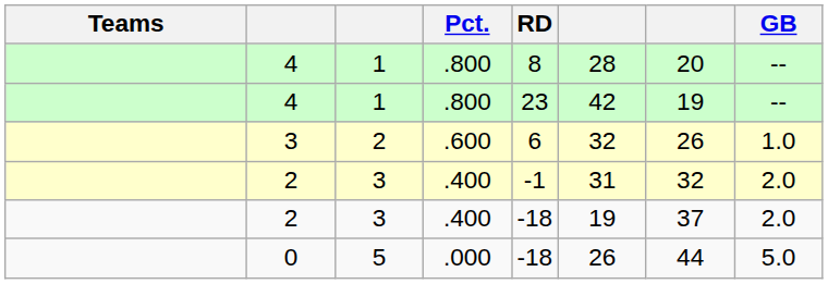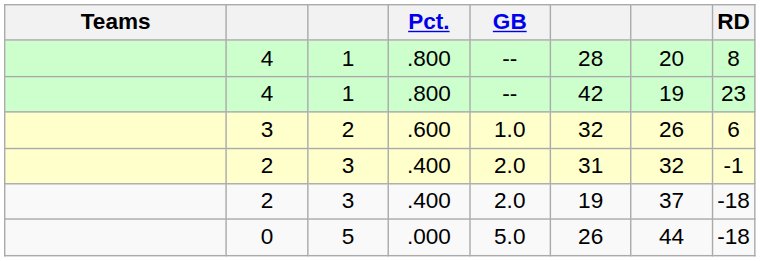columns swapped: GB <-> RD
